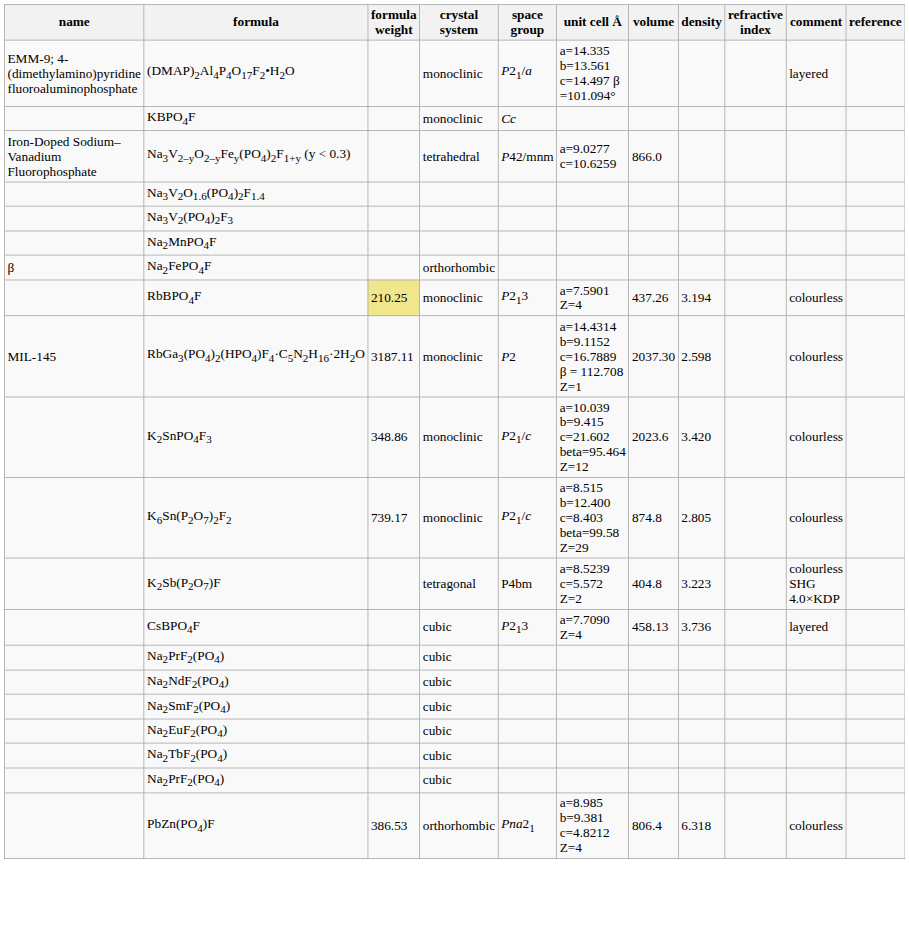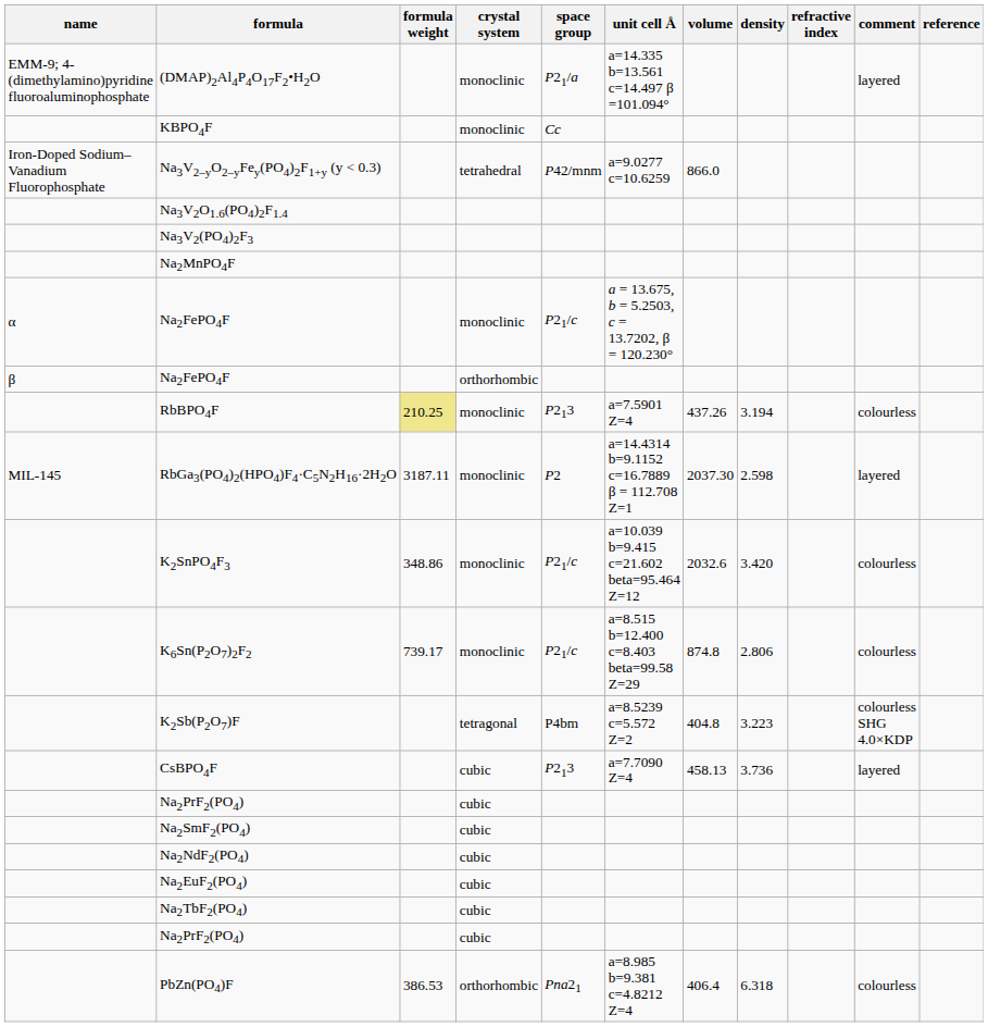+ row: α | Na2FePO4F | monoclinic | P21/c | a = 13.675, b = 5.2503, c = 13.7202, β = 120.230°
RbGa3(PO4)2(HPO4)F4·C5N2H16·2H2O | comment: colourless -> layered
K2SnPO4F3 | volume: 2023.6 -> 2032.6
K6Sn(P2O7)2F2 | density: 2.805 -> 2.806
rows swapped: Na2NdF2(PO4) <-> Na2SmF2(PO4)
PbZn(PO4)F | volume: 806.4 -> 406.4
